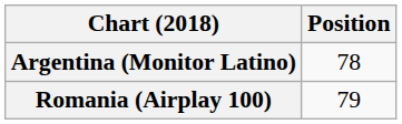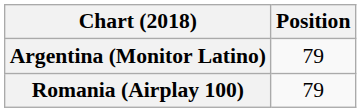Argentina (Monitor Latino) | Position: 78 -> 79
